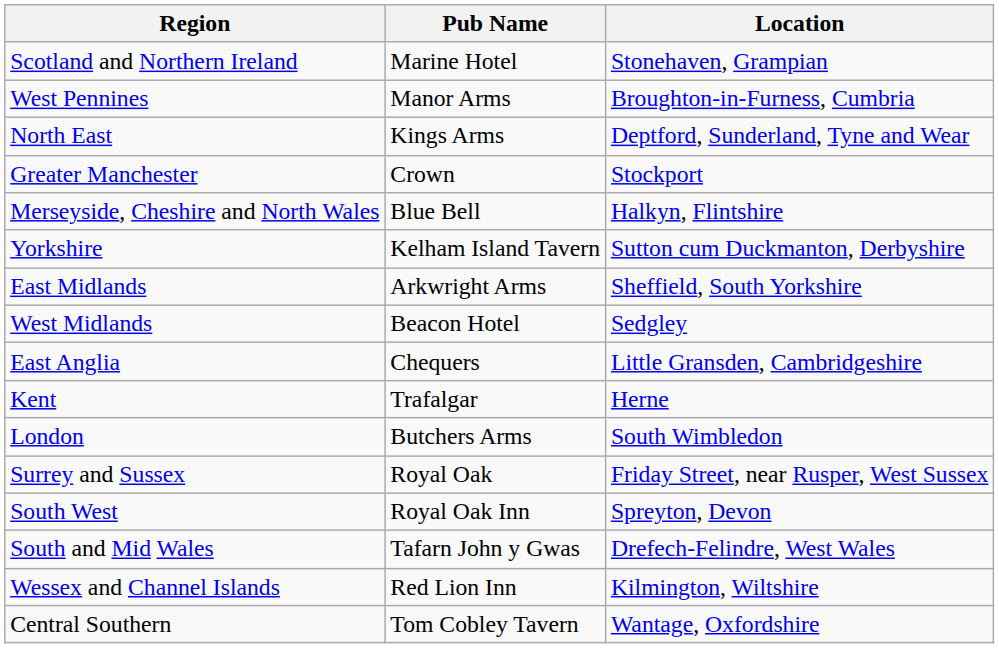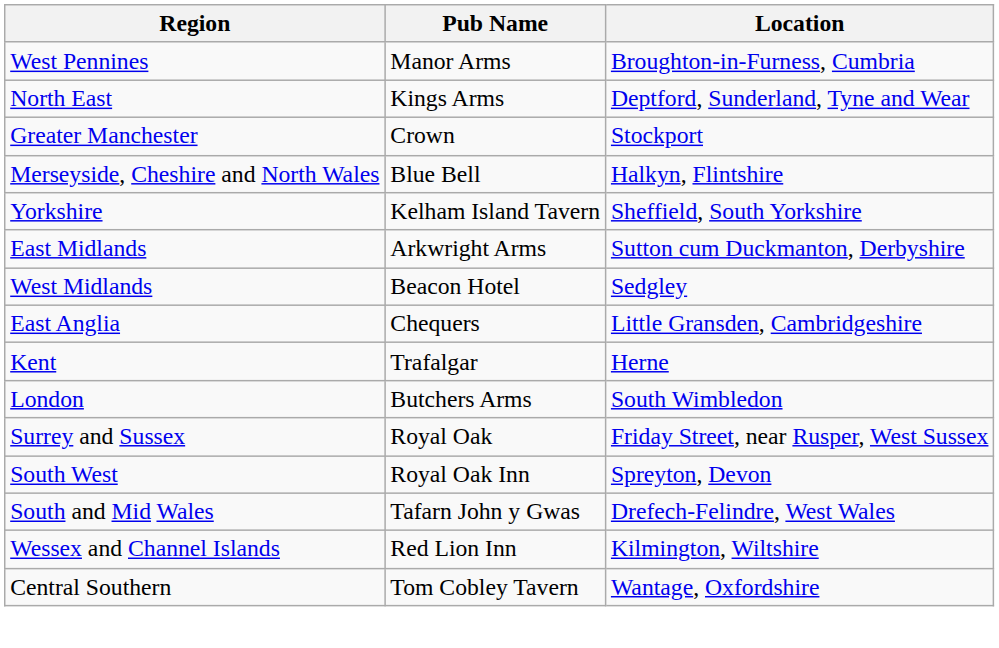- row: Scotland and Northern Ireland | Marine Hotel | Stonehaven, Grampian
Yorkshire | Location: Sutton cum Duckmanton, Derbyshire -> Sheffield, South Yorkshire
East Midlands | Location: Sheffield, South Yorkshire -> Sutton cum Duckmanton, Derbyshire
